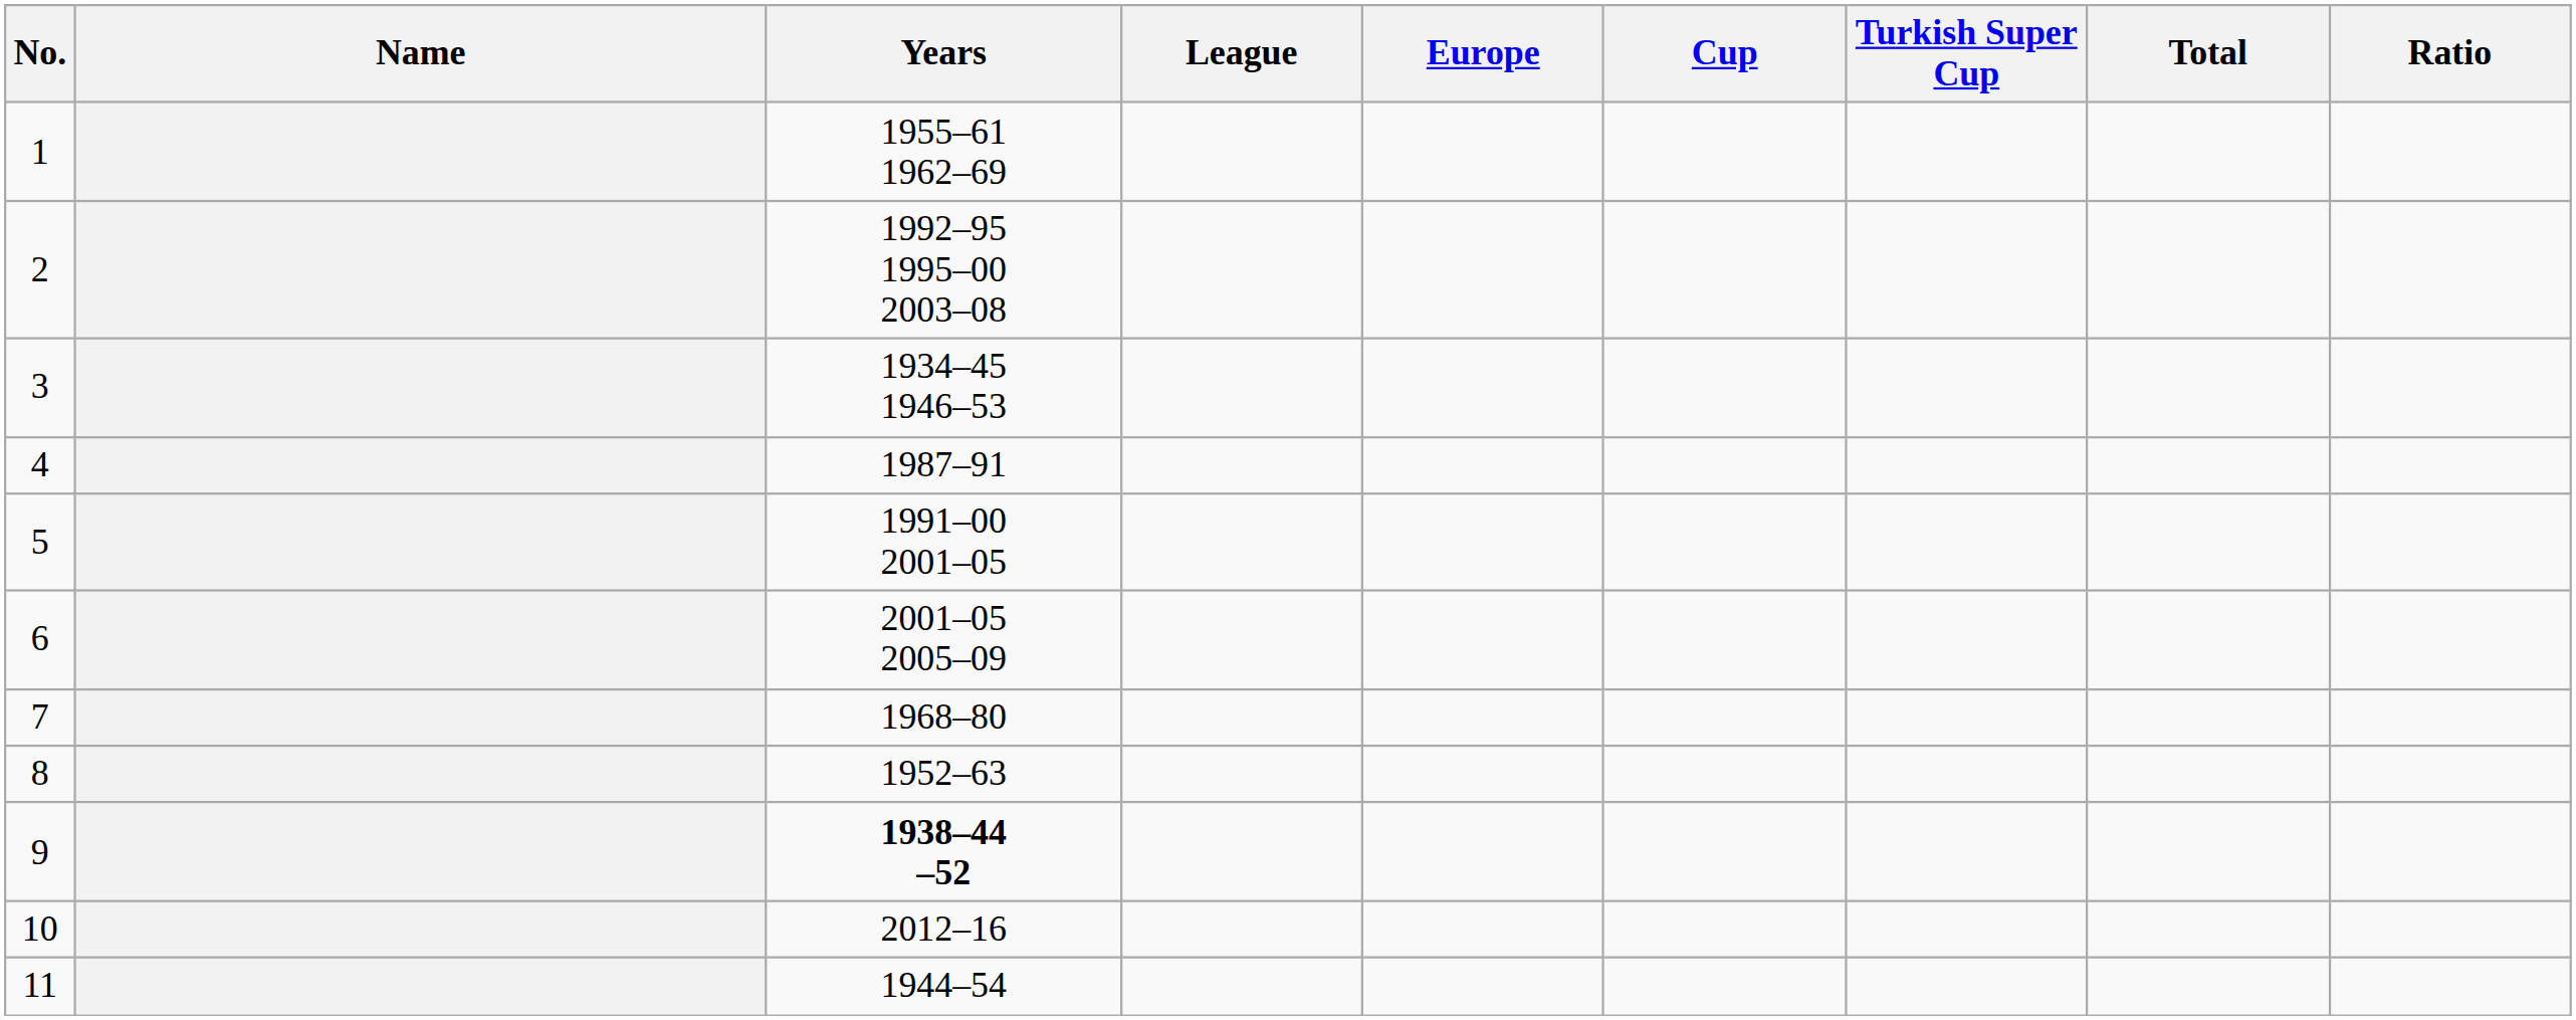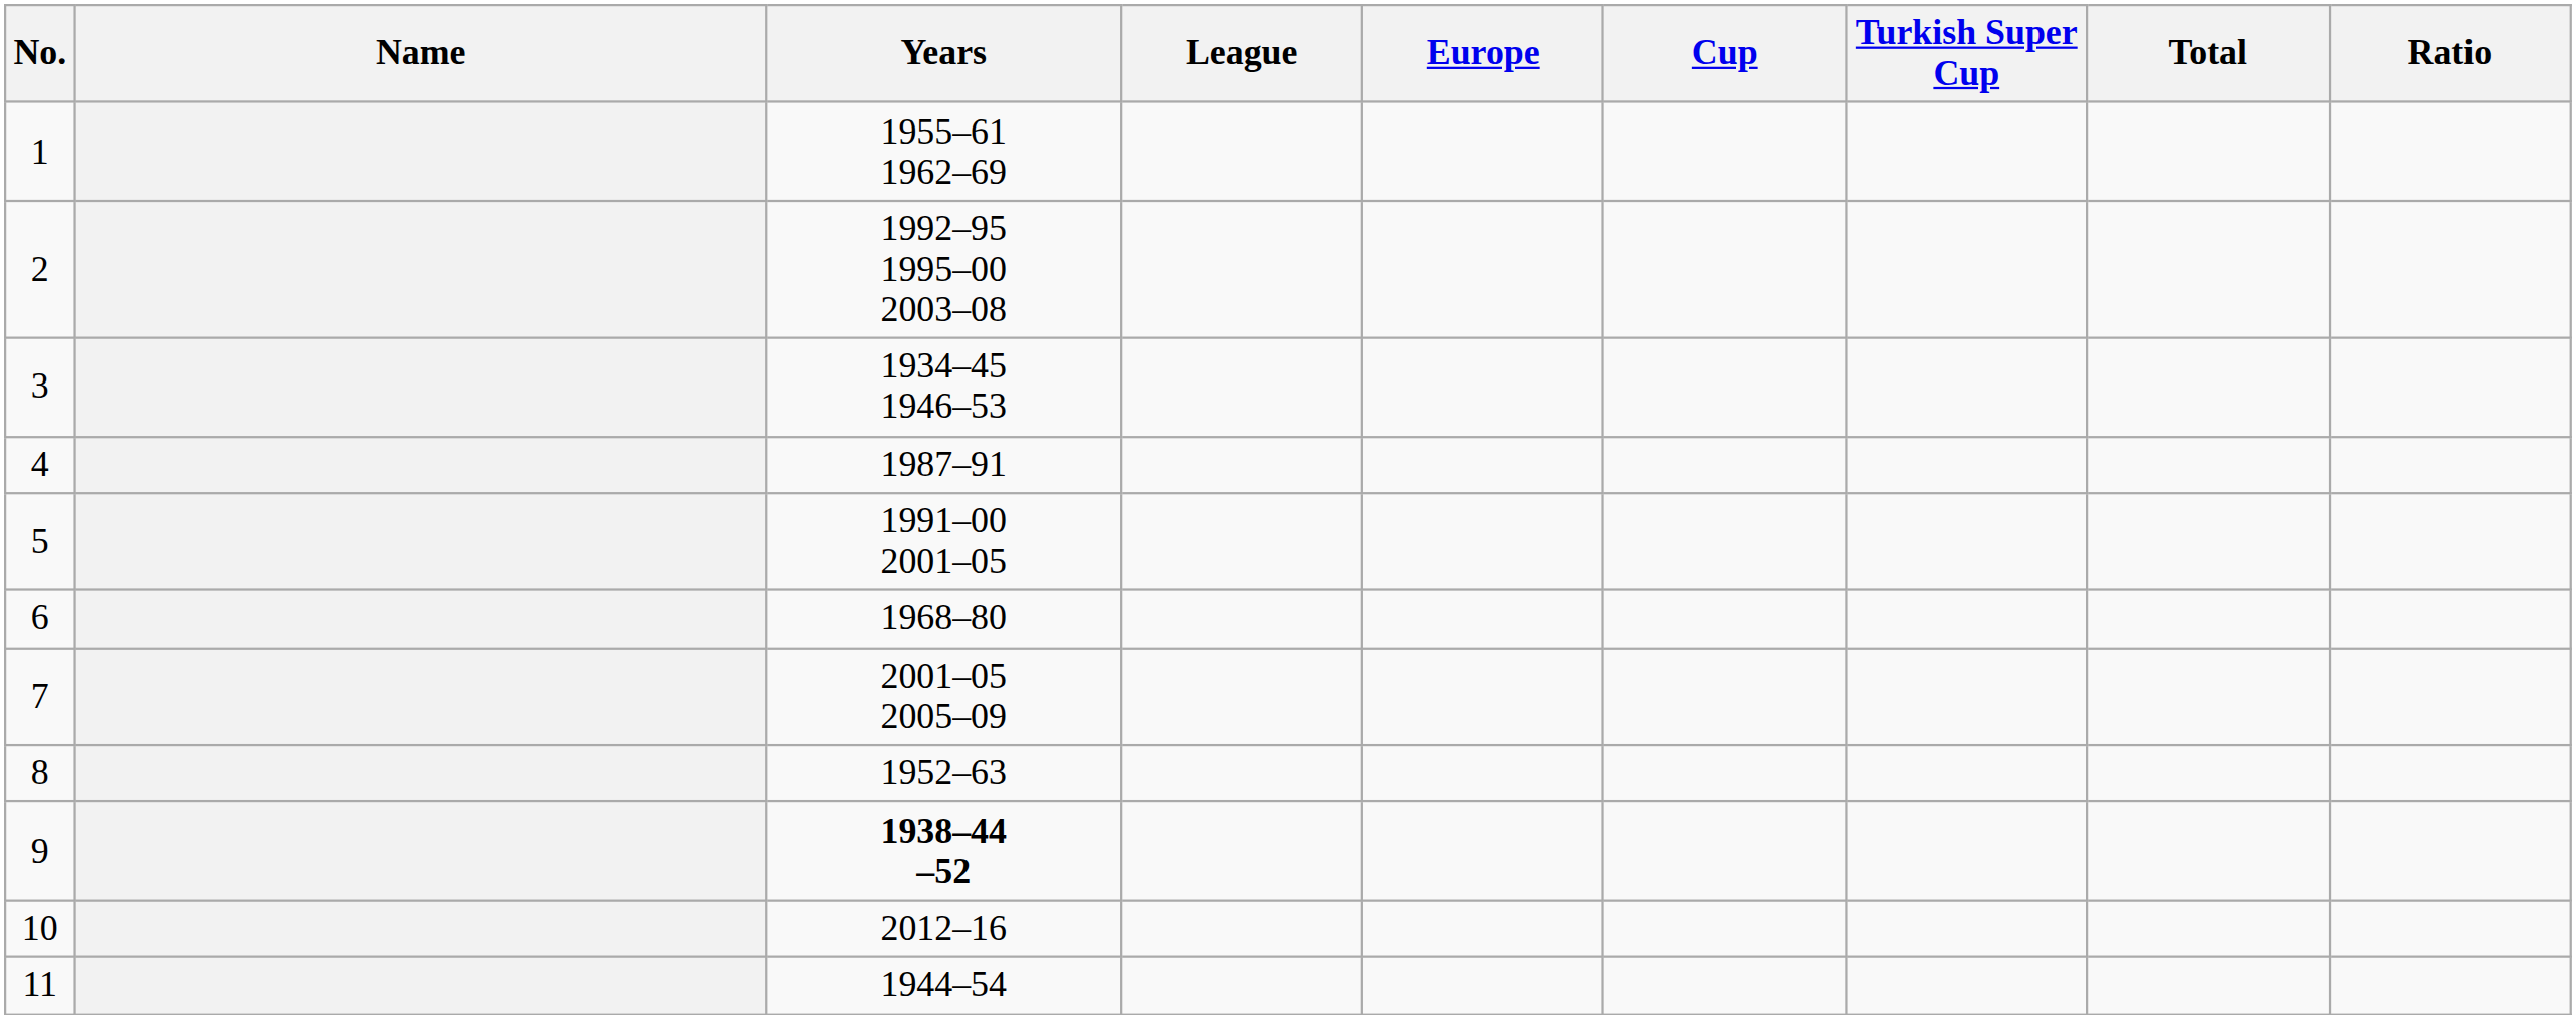6 | Years: 2001–05 2005–09 -> 1968–80
7 | Years: 1968–80 -> 2001–05 2005–09
